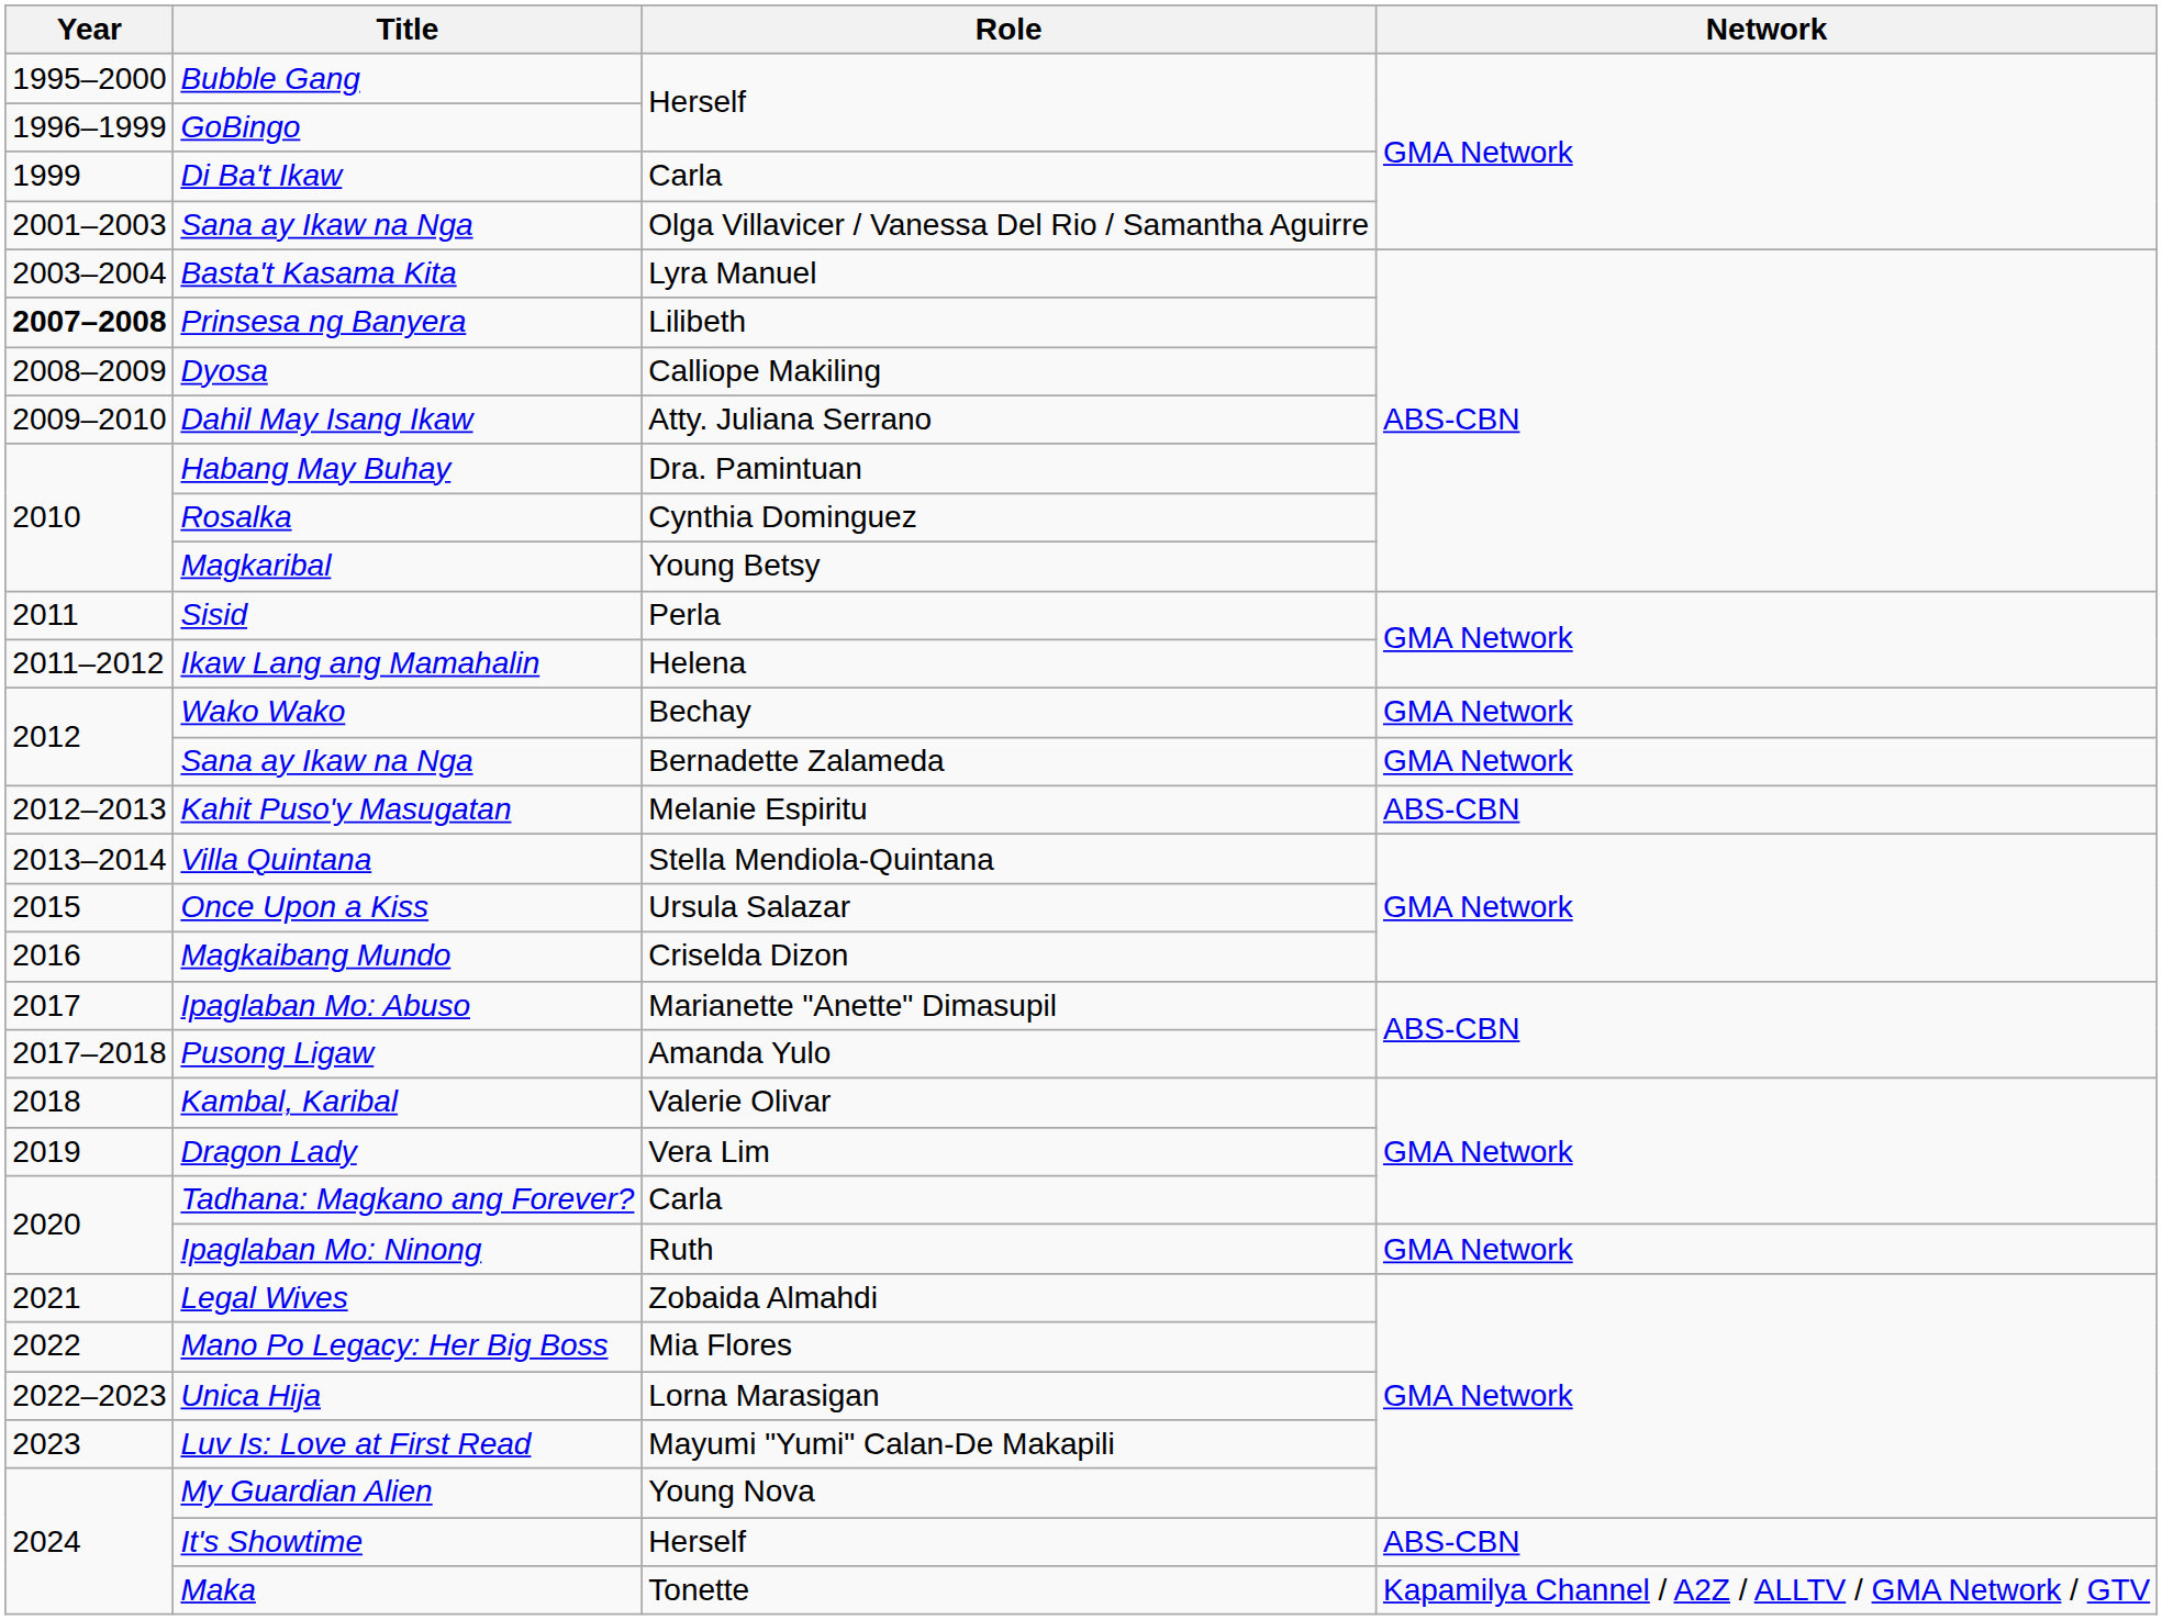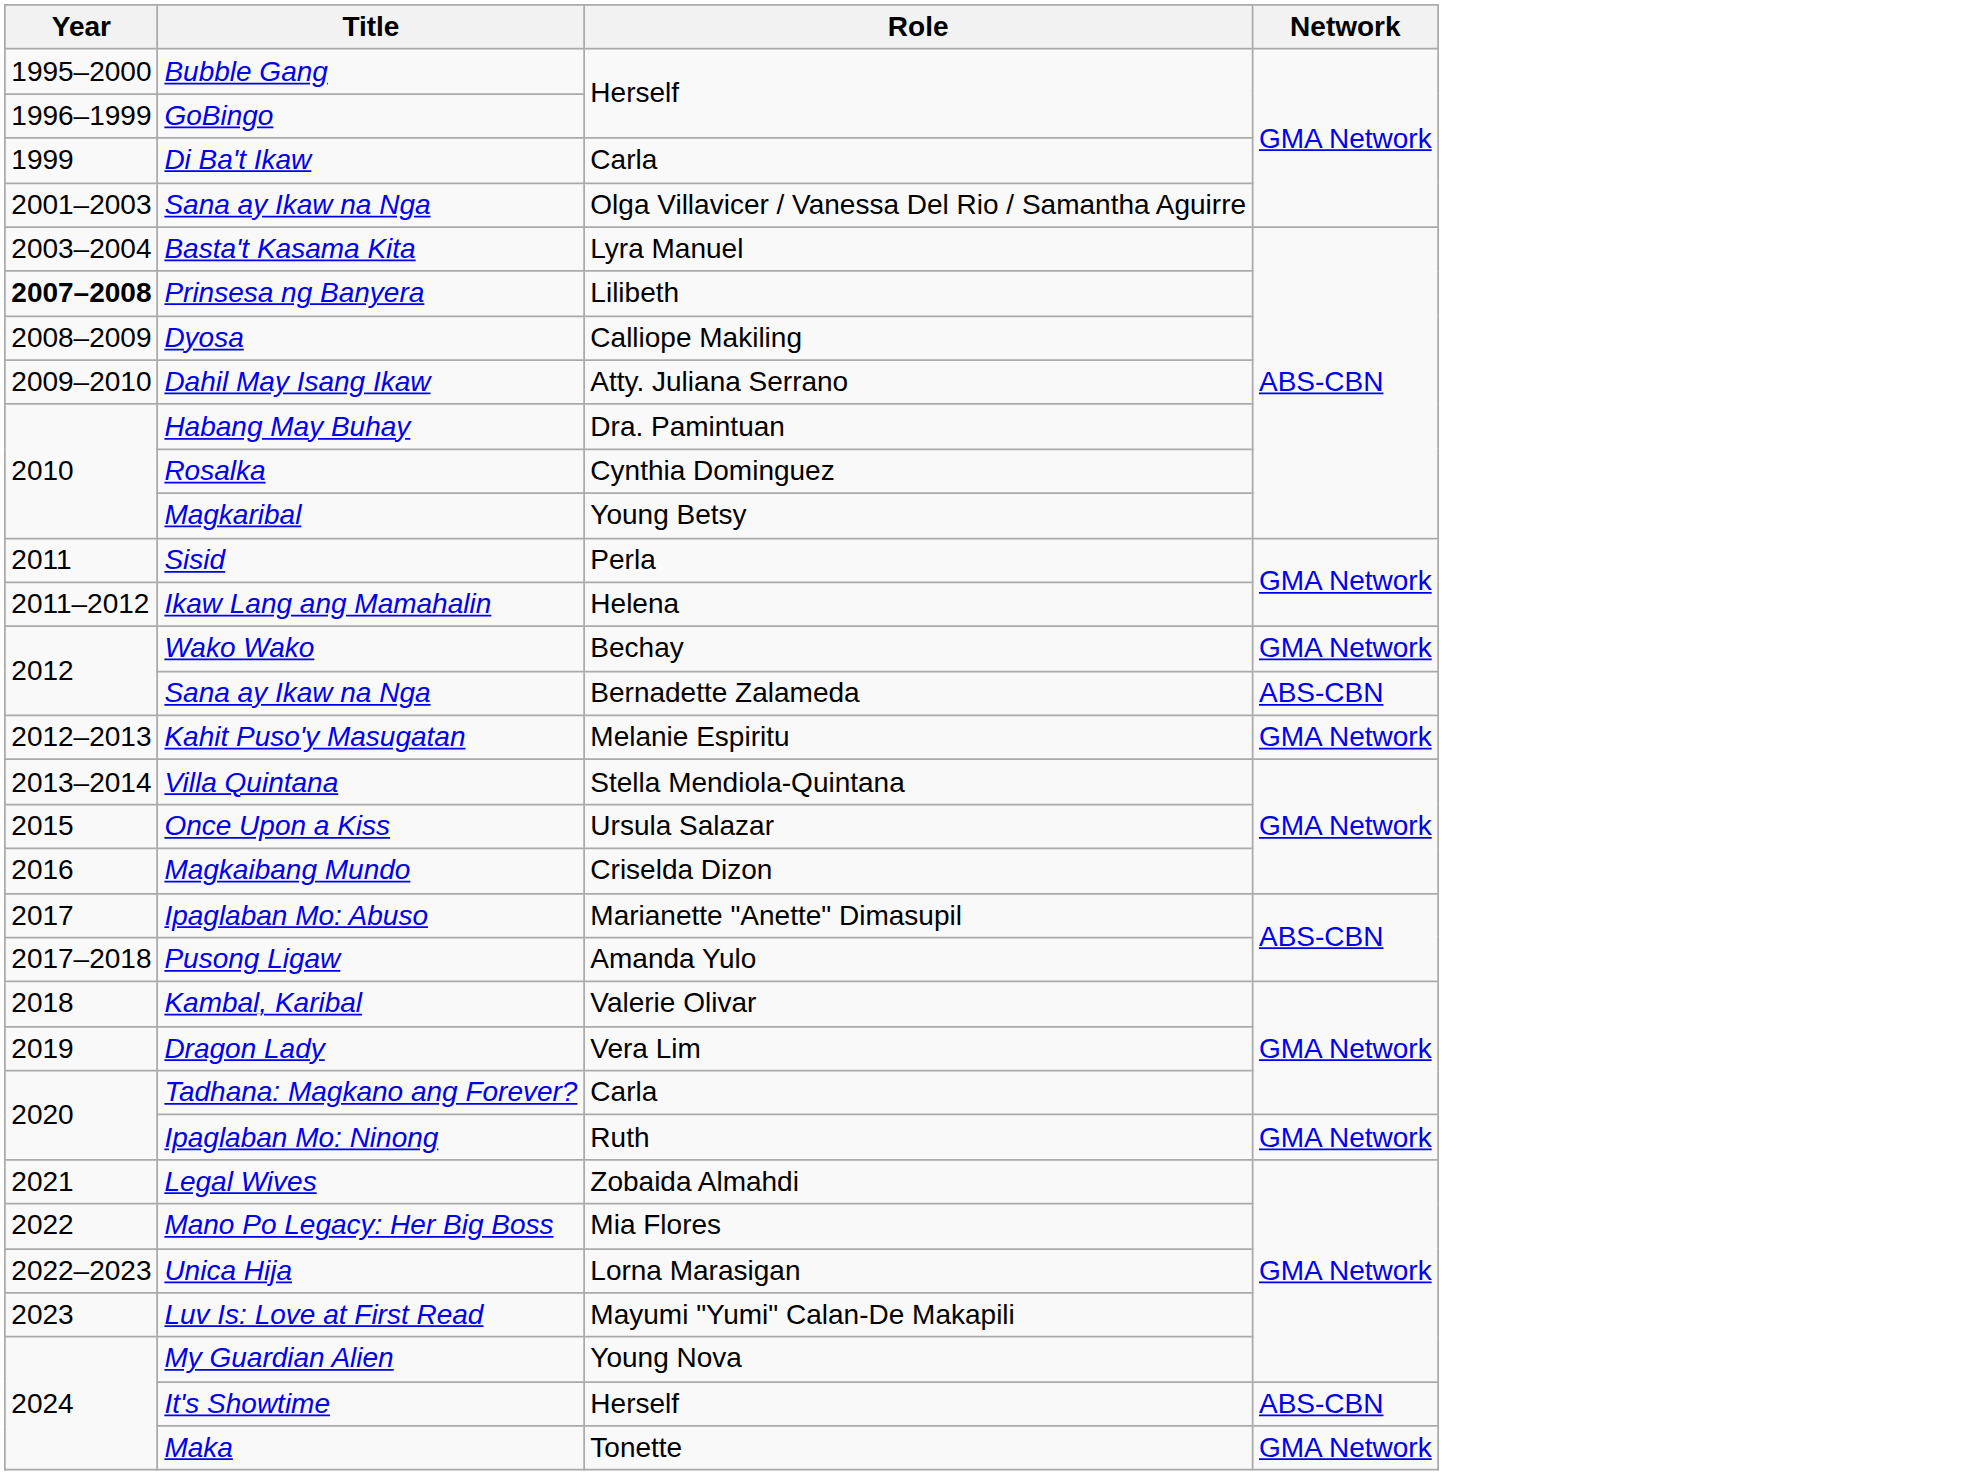Sana ay Ikaw na Nga / Bernadette Zalameda | Network: GMA Network -> ABS-CBN
Kahit Puso'y Masugatan | Network: ABS-CBN -> GMA Network
Maka | Network: Kapamilya Channel / A2Z / ALLTV / GMA Network / GTV -> GMA Network
